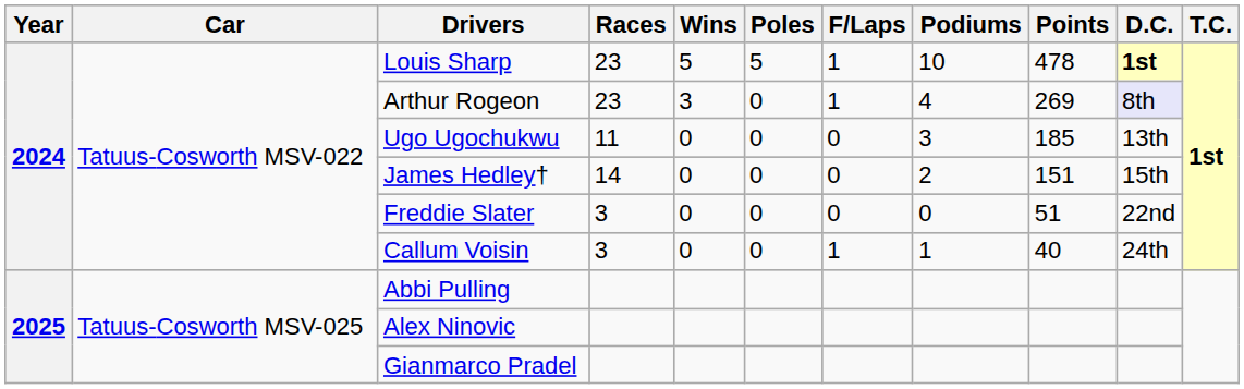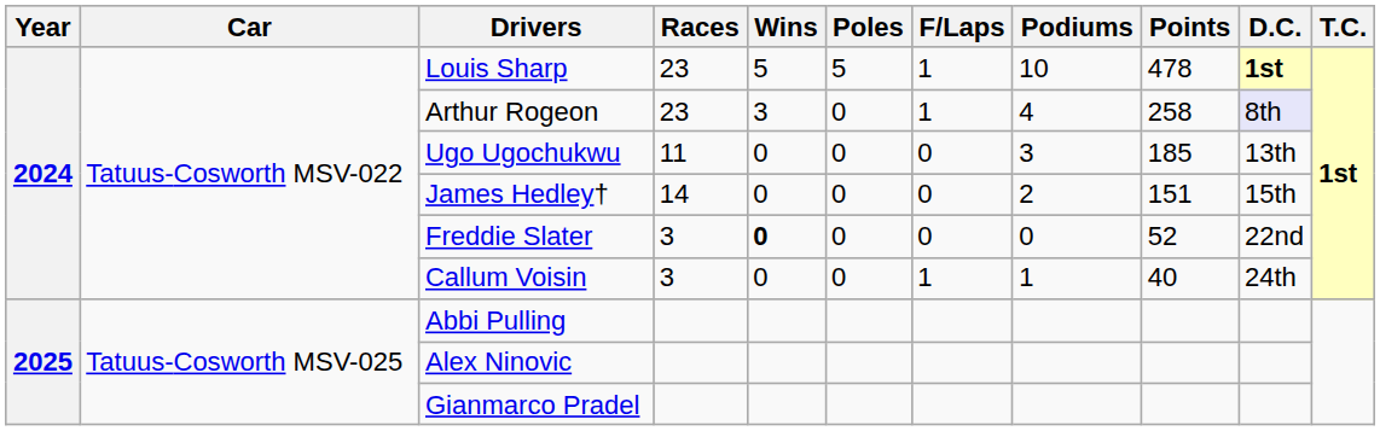Arthur Rogeon | Points: 269 -> 258
Freddie Slater | Wins: normal -> bold
Freddie Slater | Points: 51 -> 52
